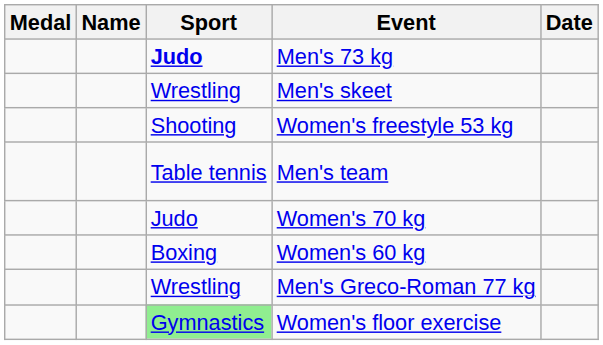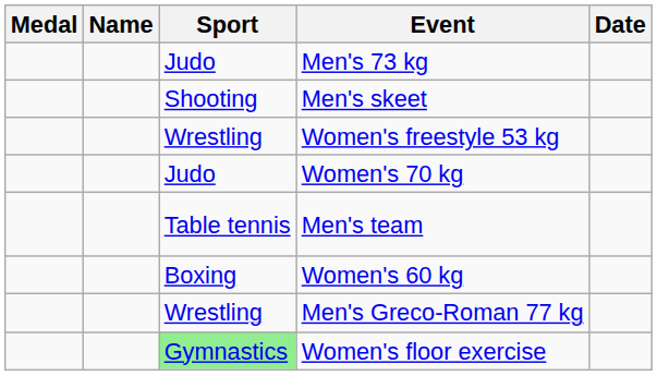Men's 73 kg | Sport: bold -> normal
Men's skeet | Sport: Wrestling -> Shooting
Women's freestyle 53 kg | Sport: Shooting -> Wrestling
rows swapped: Men's team <-> Women's 70 kg
